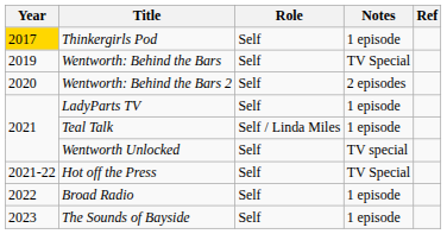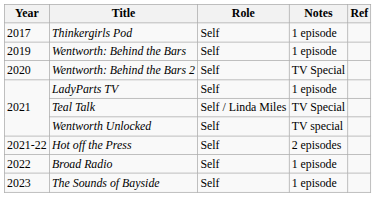Thinkergirls Pod | Year: gold background -> no background
Wentworth: Behind the Bars | Notes: TV Special -> 1 episode
Wentworth: Behind the Bars 2 | Notes: 2 episodes -> TV Special
Teal Talk | Notes: 1 episode -> TV Special
Hot off the Press | Notes: TV Special -> 2 episodes
